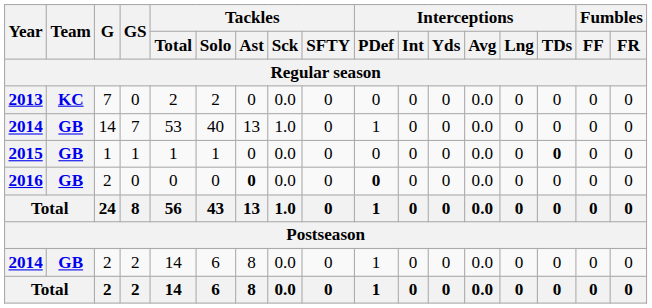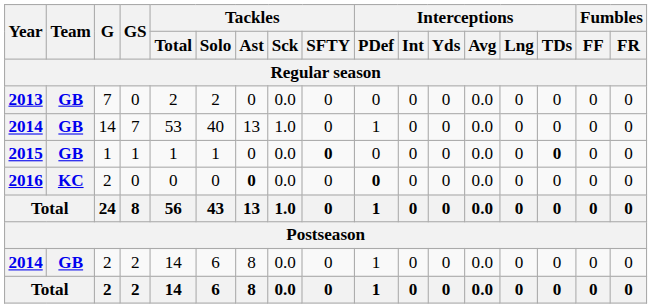2013 | Team: KC -> GB
2015 | Tackles / SFTY: normal -> bold
2016 | Team: GB -> KC
